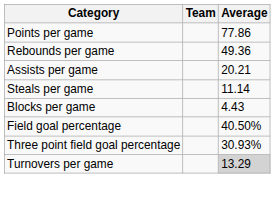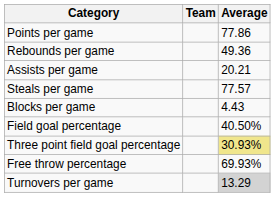Steals per game | Average: 11.14 -> 77.57
Three point field goal percentage | Average: no background -> khaki background
+ row: Free throw percentage | 69.93%
